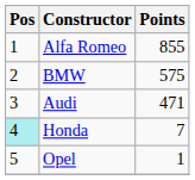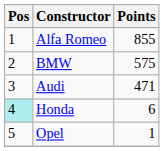Honda | Points: 7 -> 6
